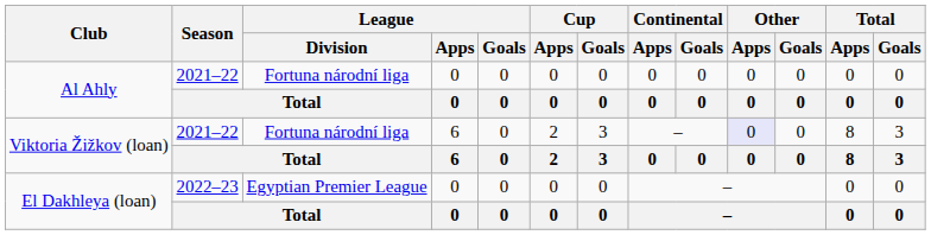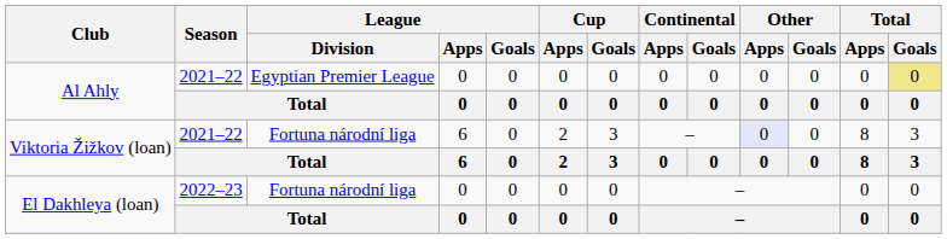Al Ahly / 2021–22 | League / Division: Fortuna národní liga -> Egyptian Premier League
Al Ahly / 2021–22 | Total / Goals: no background -> khaki background
El Dakhleya (loan) / 2022–23 | League / Division: Egyptian Premier League -> Fortuna národní liga
